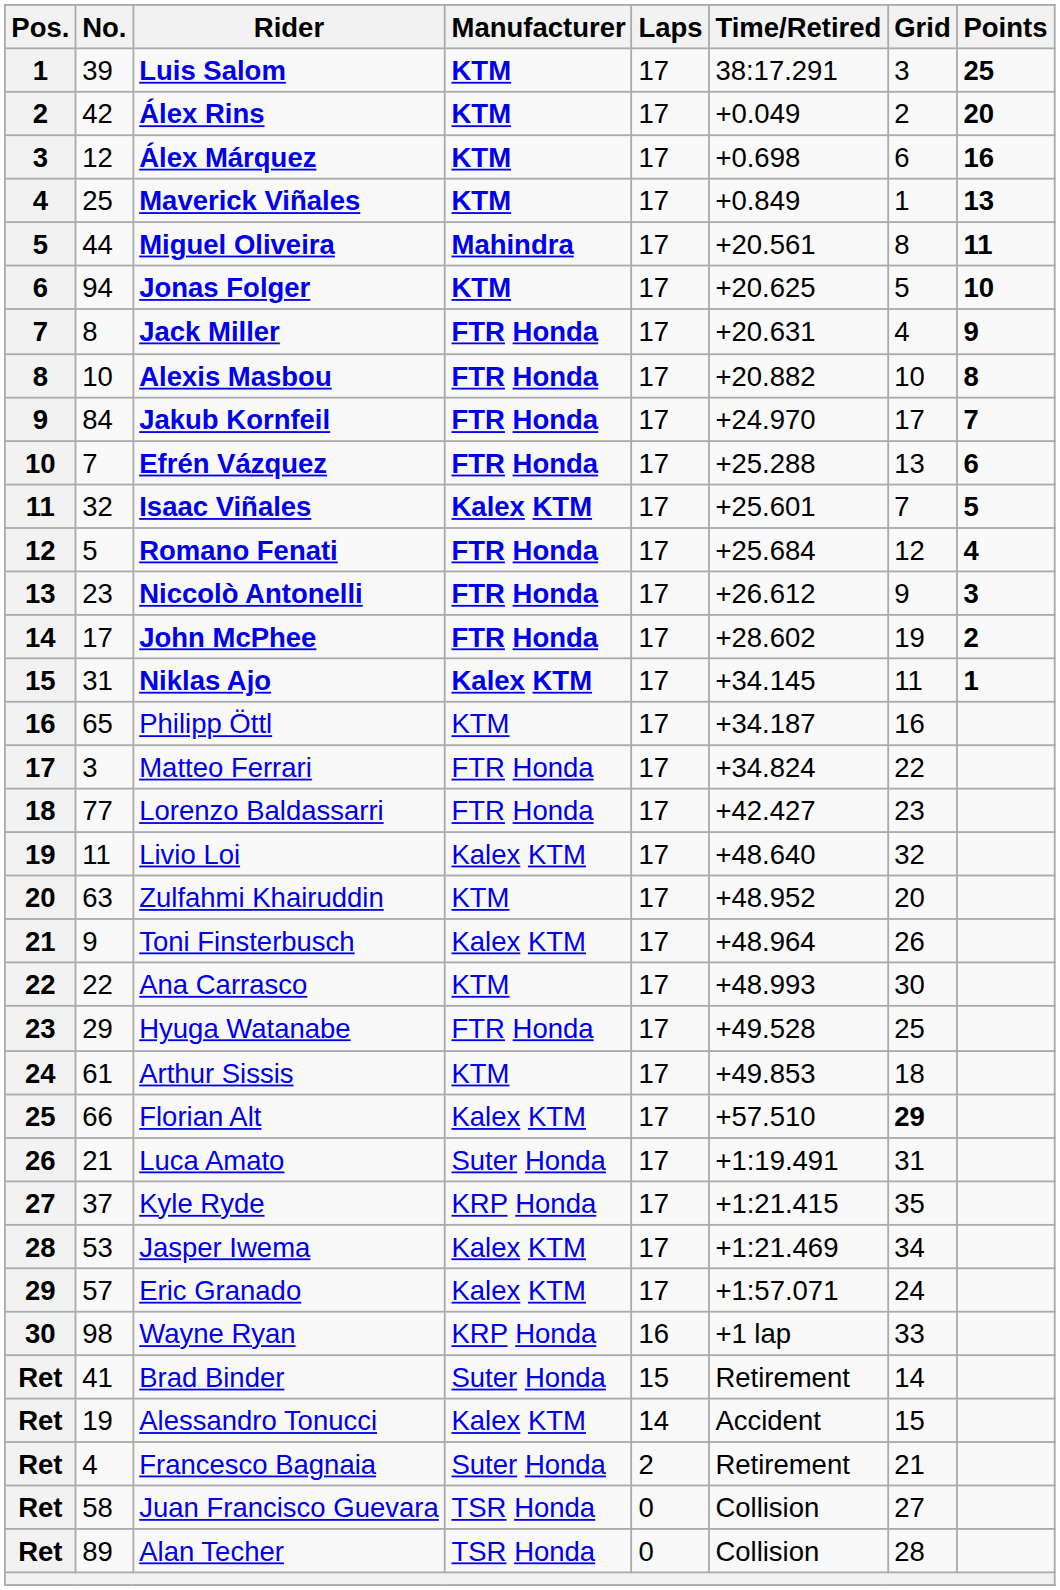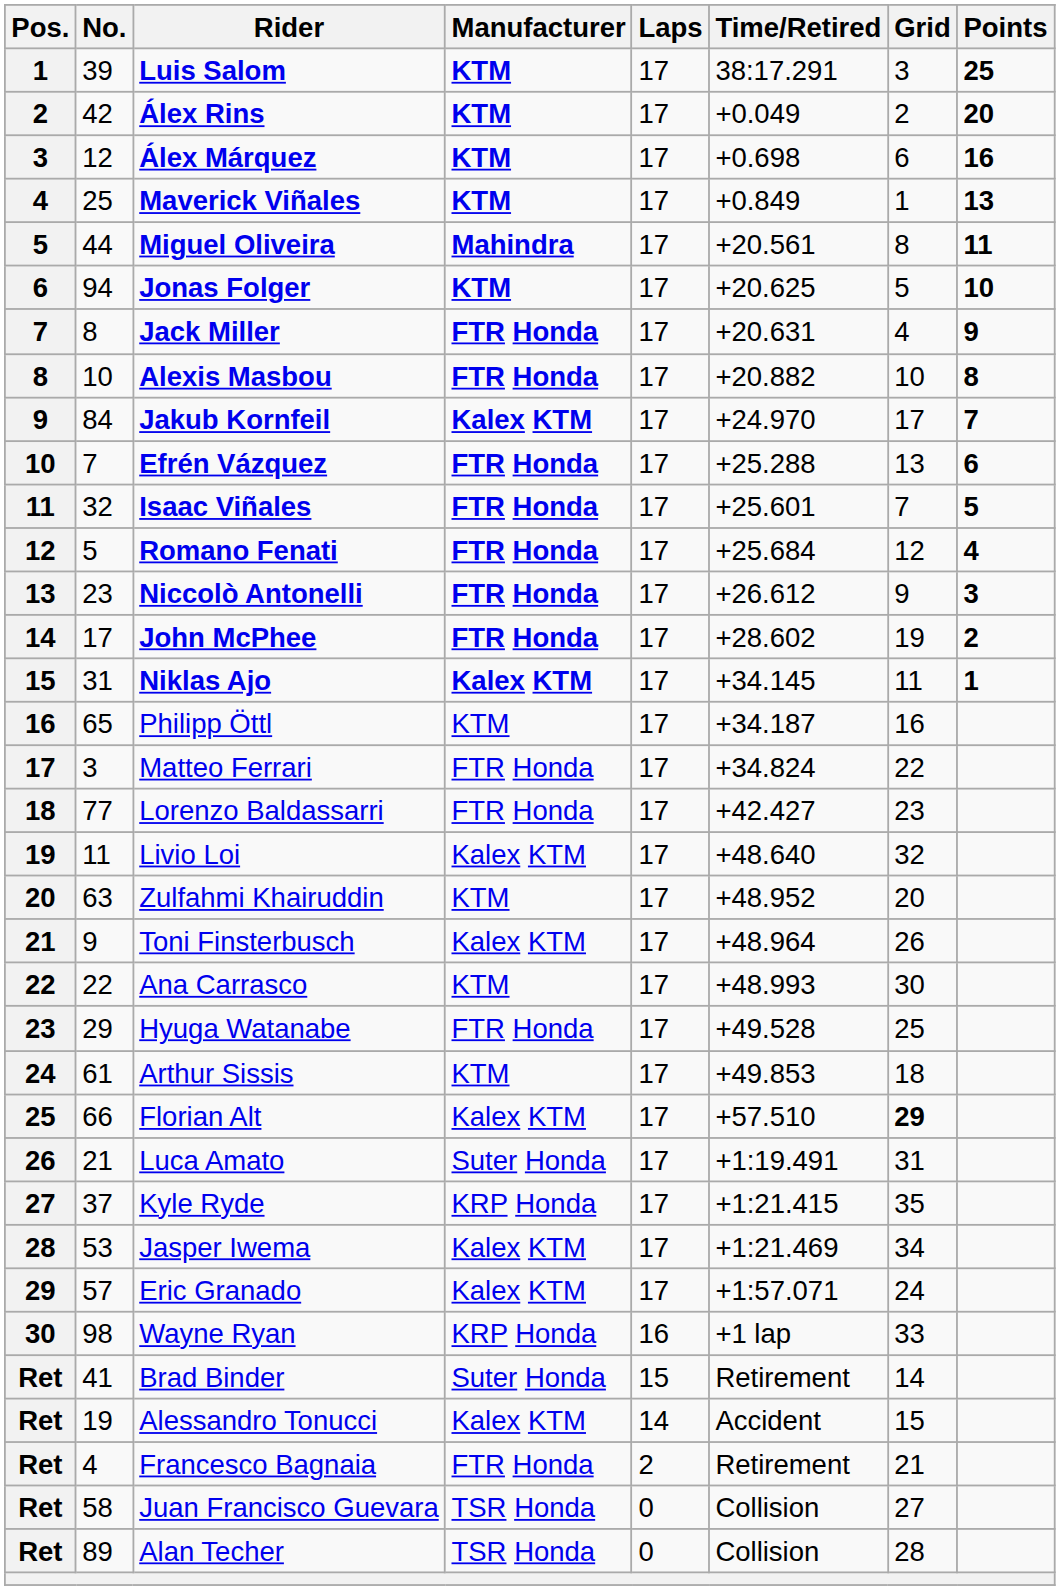Jakub Kornfeil | Manufacturer: FTR Honda -> Kalex KTM
Isaac Viñales | Manufacturer: Kalex KTM -> FTR Honda
Francesco Bagnaia | Manufacturer: Suter Honda -> FTR Honda
